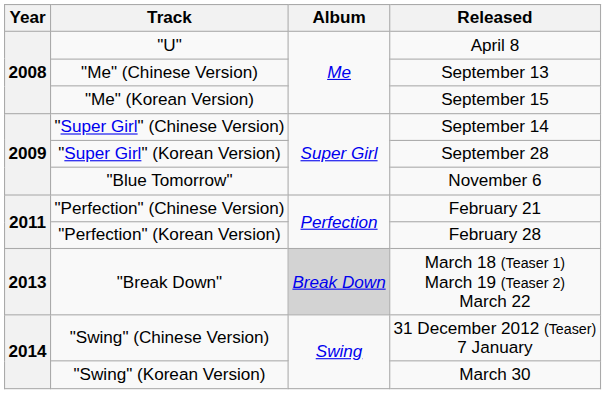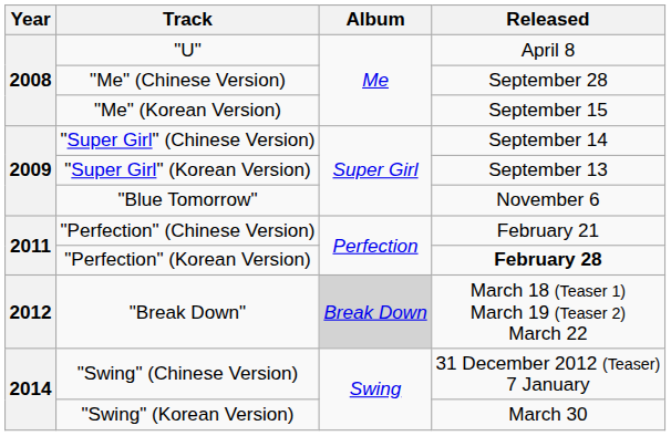"Me" (Chinese Version) | Released: September 13 -> September 28
"Super Girl" (Korean Version) | Released: September 28 -> September 13
"Perfection" (Korean Version) | Released: normal -> bold
"Break Down" | Year: 2013 -> 2012
